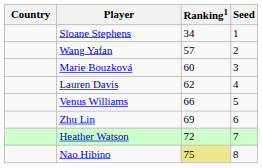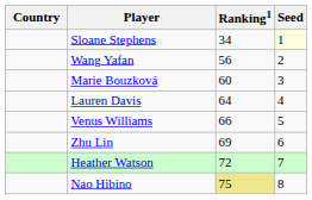Sloane Stephens | Seed: no background -> lightyellow background
Wang Yafan | Ranking1: 57 -> 56
Lauren Davis | Ranking1: 62 -> 64
